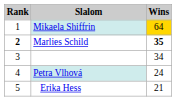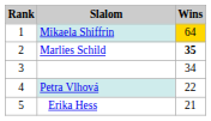Marlies Schild | Rank: bold -> normal
Petra Vlhová | Wins: 24 -> 22
